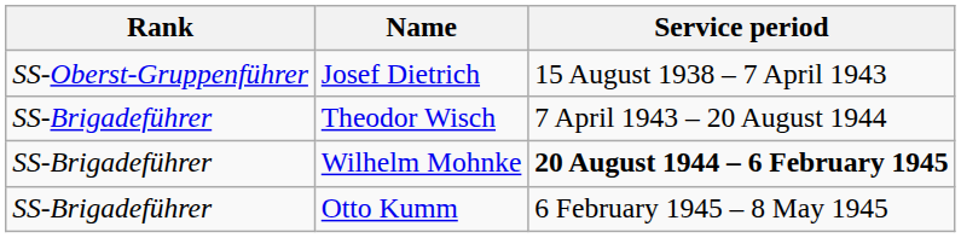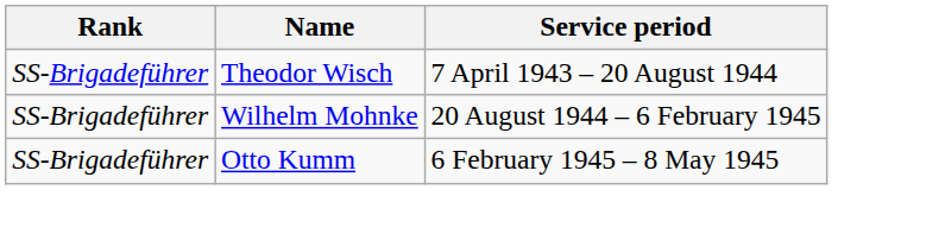- row: SS-Oberst-Gruppenführer | Josef Dietrich | 15 August 1938 – 7 April 1943
Wilhelm Mohnke | Service period: bold -> normal
